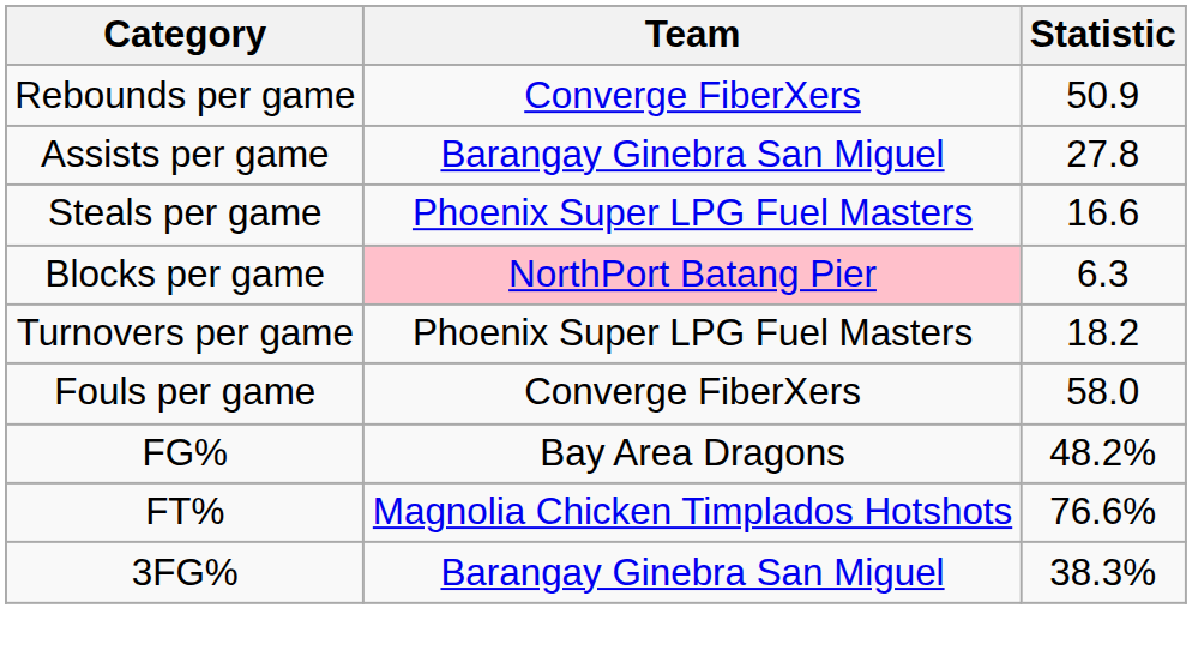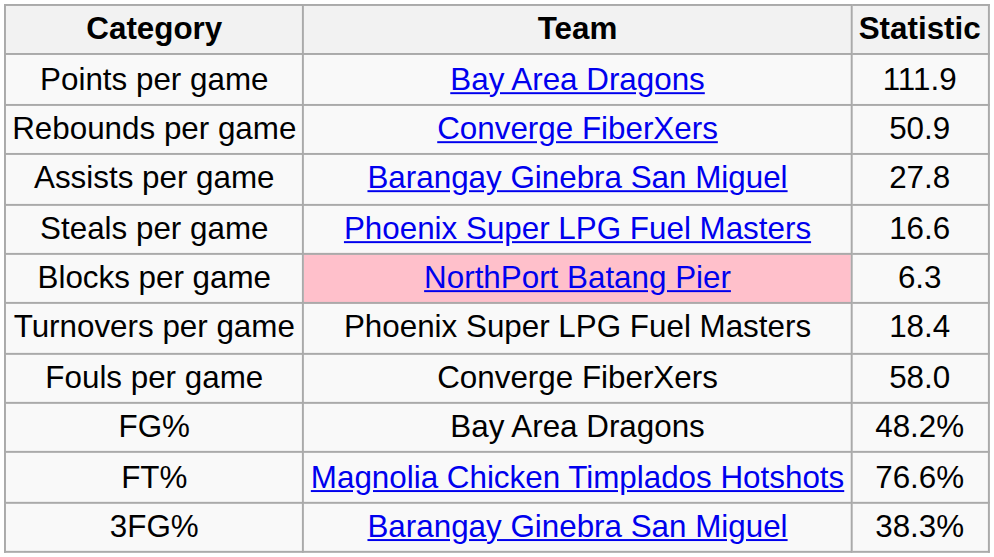+ row: Points per game | Bay Area Dragons | 111.9
Turnovers per game | Statistic: 18.2 -> 18.4
